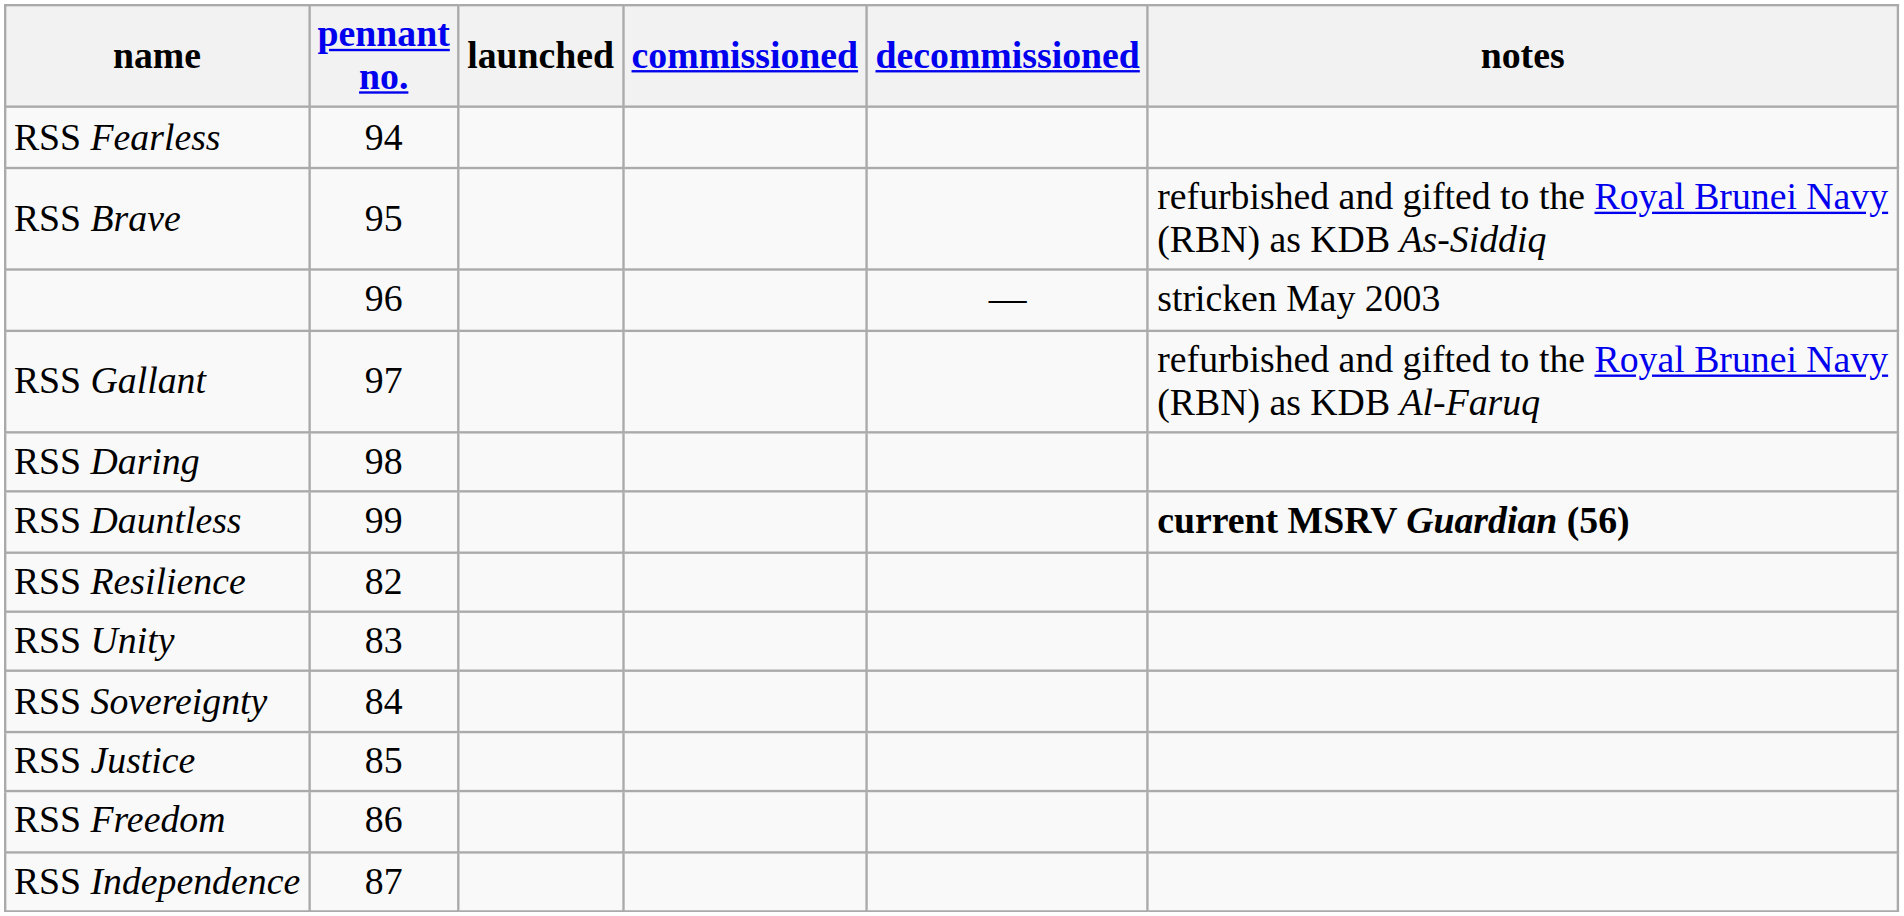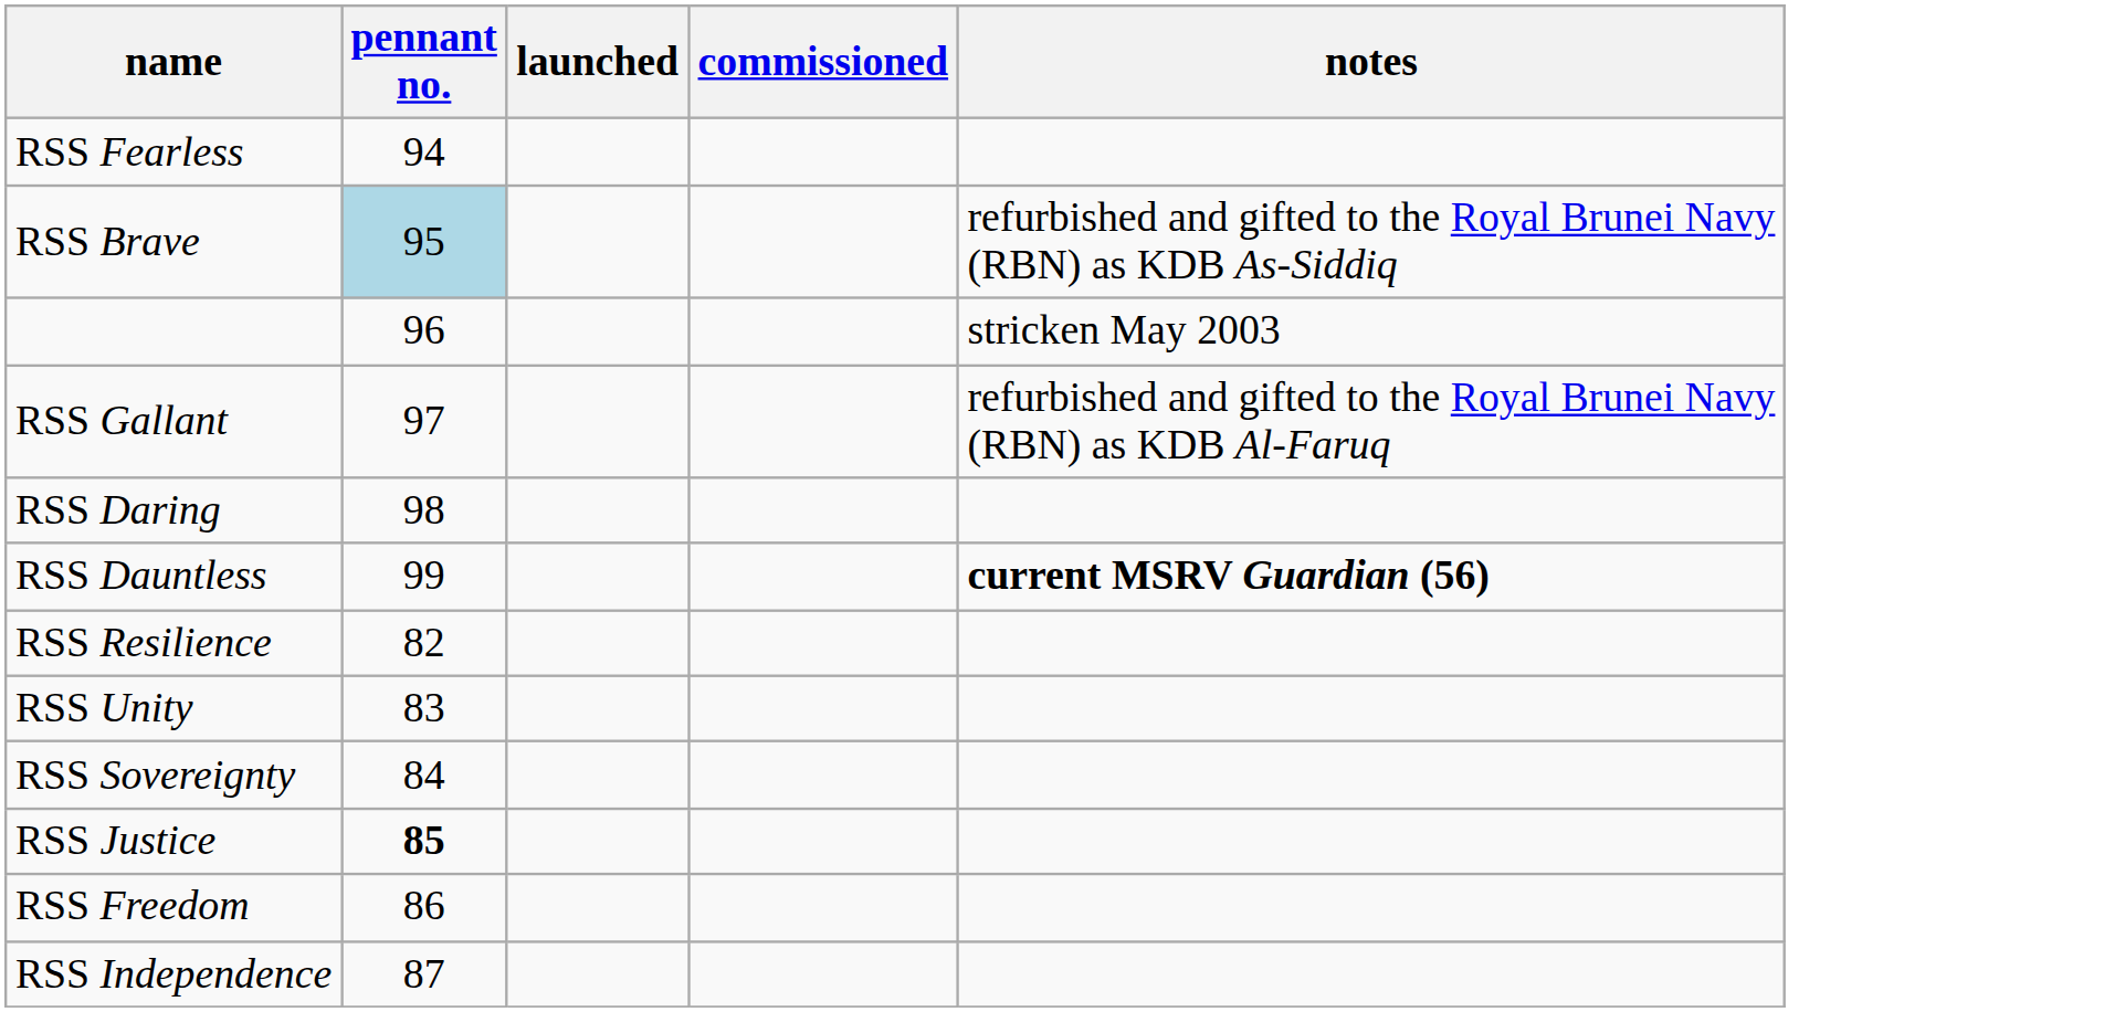- column: decommissioned | —
RSS Brave | pennant no.: no background -> lightblue background
RSS Justice | pennant no.: normal -> bold
